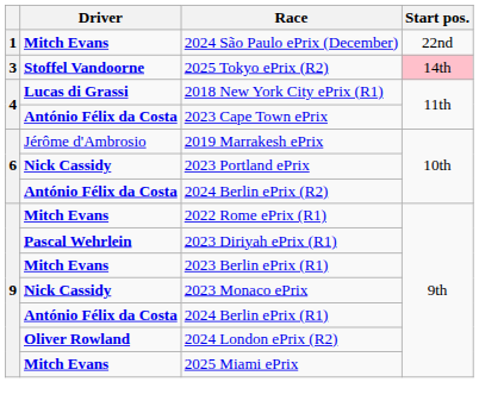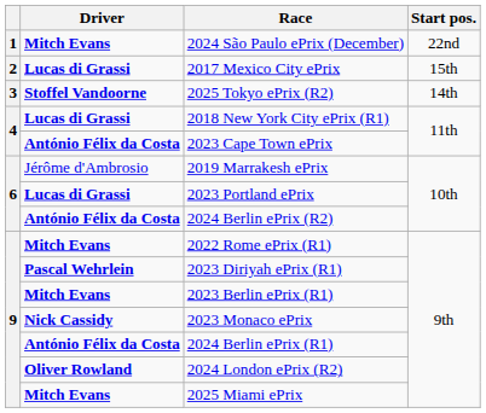+ row: 2 | Lucas di Grassi | 2017 Mexico City ePrix | 15th
2025 Tokyo ePrix (R2) | Start pos.: pink background -> no background
2023 Portland ePrix | Driver: Nick Cassidy -> Lucas di Grassi
